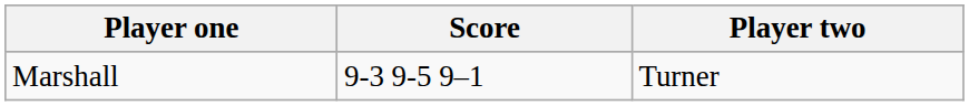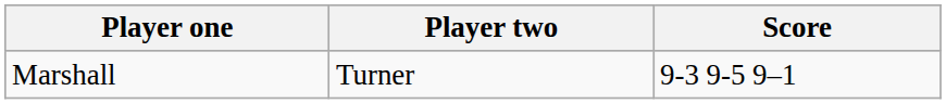columns swapped: Player two <-> Score
